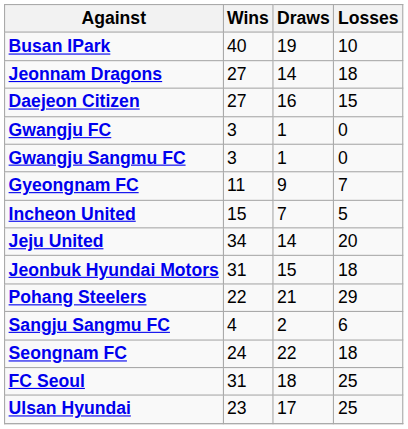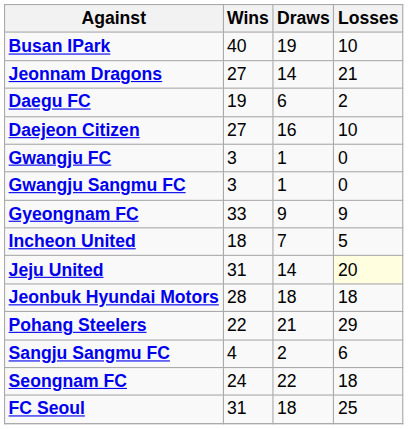Jeonnam Dragons | Losses: 18 -> 21
+ row: Daegu FC | 19 | 6 | 2
Daejeon Citizen | Losses: 15 -> 10
Gyeongnam FC | Wins: 11 -> 33
Gyeongnam FC | Losses: 7 -> 9
Incheon United | Wins: 15 -> 18
Jeju United | Wins: 34 -> 31
Jeju United | Losses: no background -> lightyellow background
Jeonbuk Hyundai Motors | Wins: 31 -> 28
Jeonbuk Hyundai Motors | Draws: 15 -> 18
- row: Ulsan Hyundai | 23 | 17 | 25
